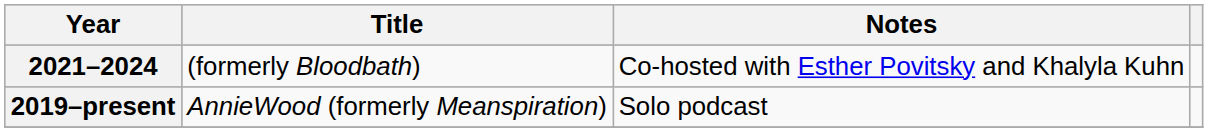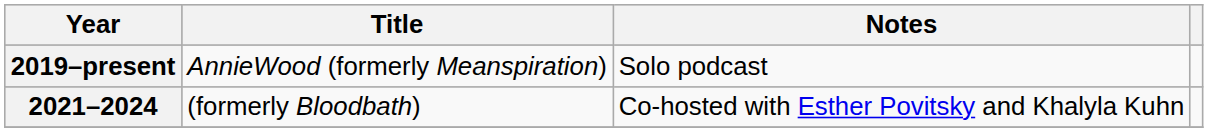rows swapped: 2019–present <-> 2021–2024
